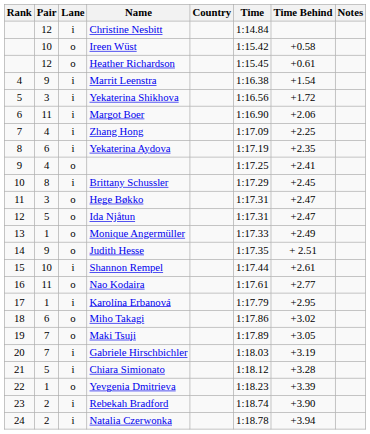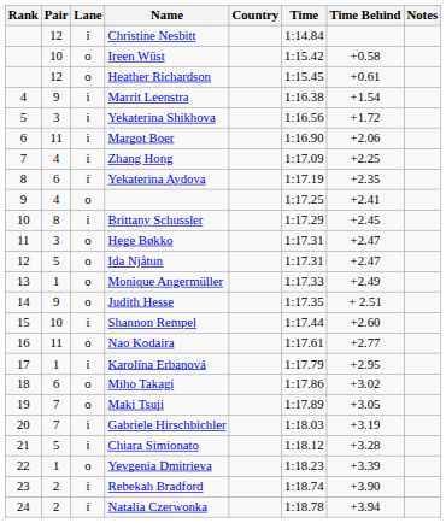Shannon Rempel | Time Behind: +2.61 -> +2.60
